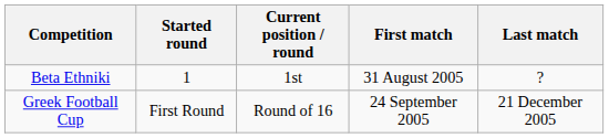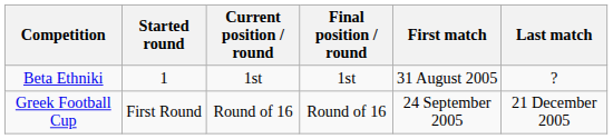+ column: Final position / round | 1st | Round of 16
